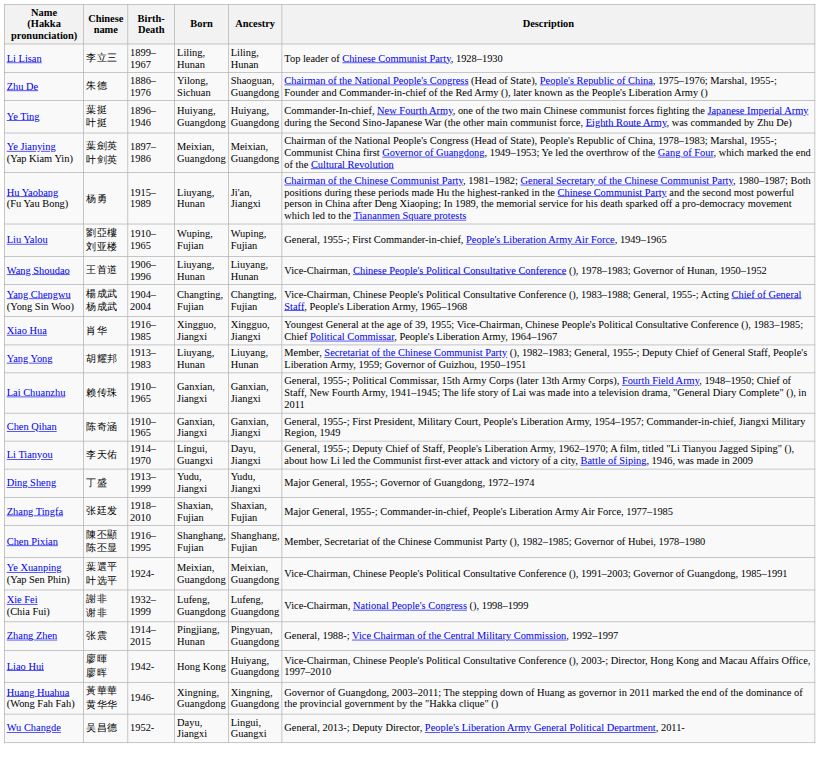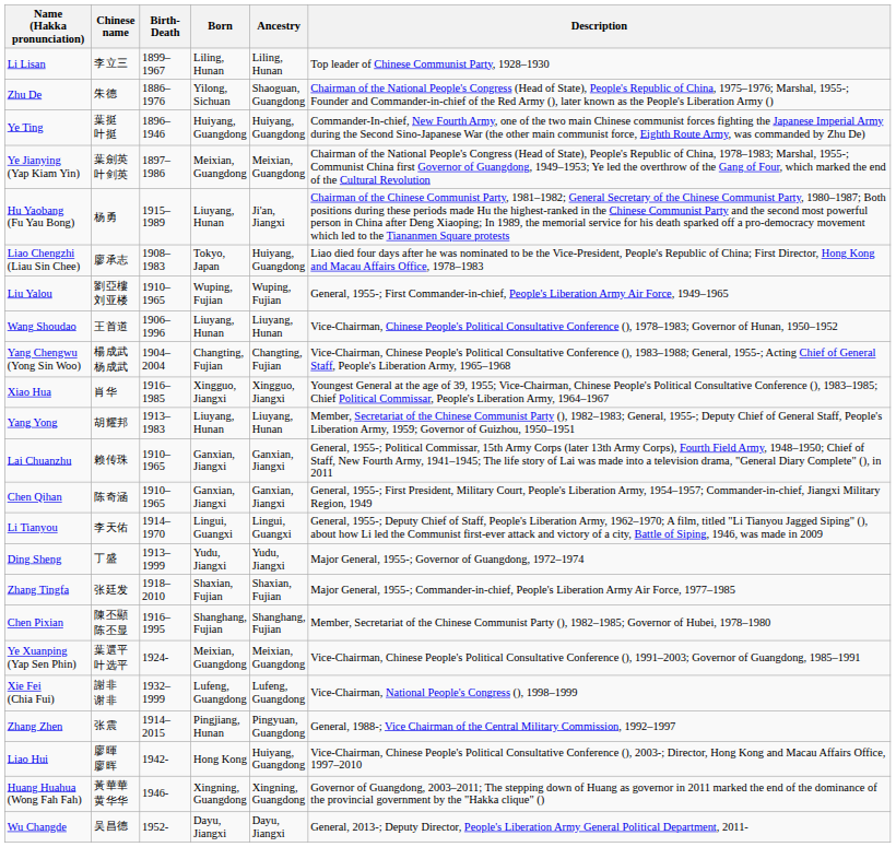+ row: Liao Chengzhi (Liau Sin Chee) | 廖承志 | 1908–1983 | Tokyo, Japan | Huiyang, Guangdong | Liao died four days after he was nominated to be the Vice-President, People's Republic of China; First Director, Hong Kong and Macau Affairs Office, 1978–1983
Li Tianyou | Ancestry: Dayu, Jiangxi -> Lingui, Guangxi
Wu Changde | Ancestry: Lingui, Guangxi -> Dayu, Jiangxi
